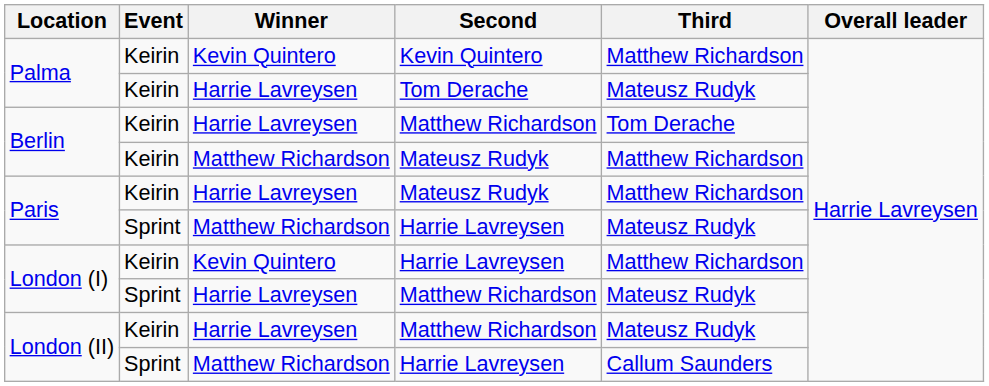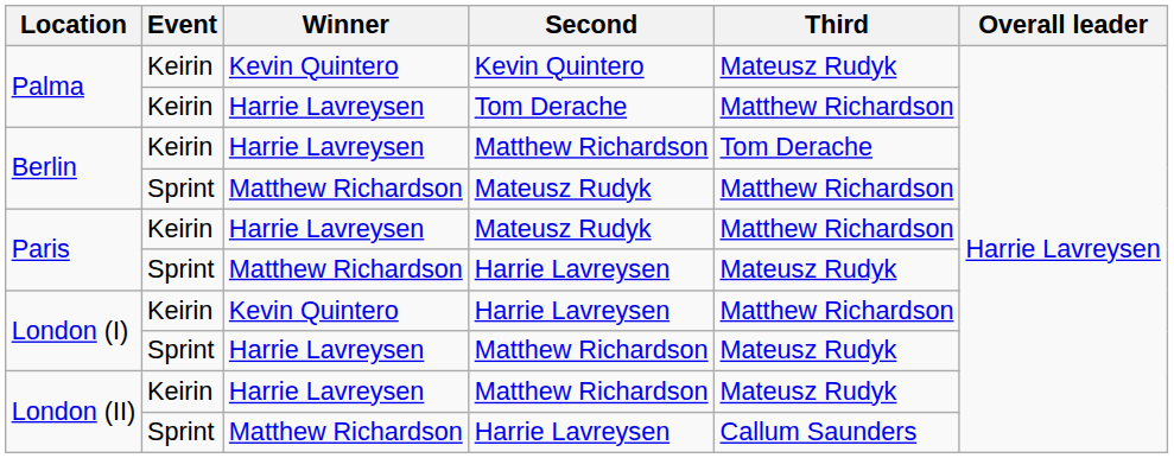Palma / Kevin Quintero | Third: Matthew Richardson -> Mateusz Rudyk
Palma / Tom Derache | Third: Mateusz Rudyk -> Matthew Richardson
Berlin / Mateusz Rudyk | Event: Keirin -> Sprint
